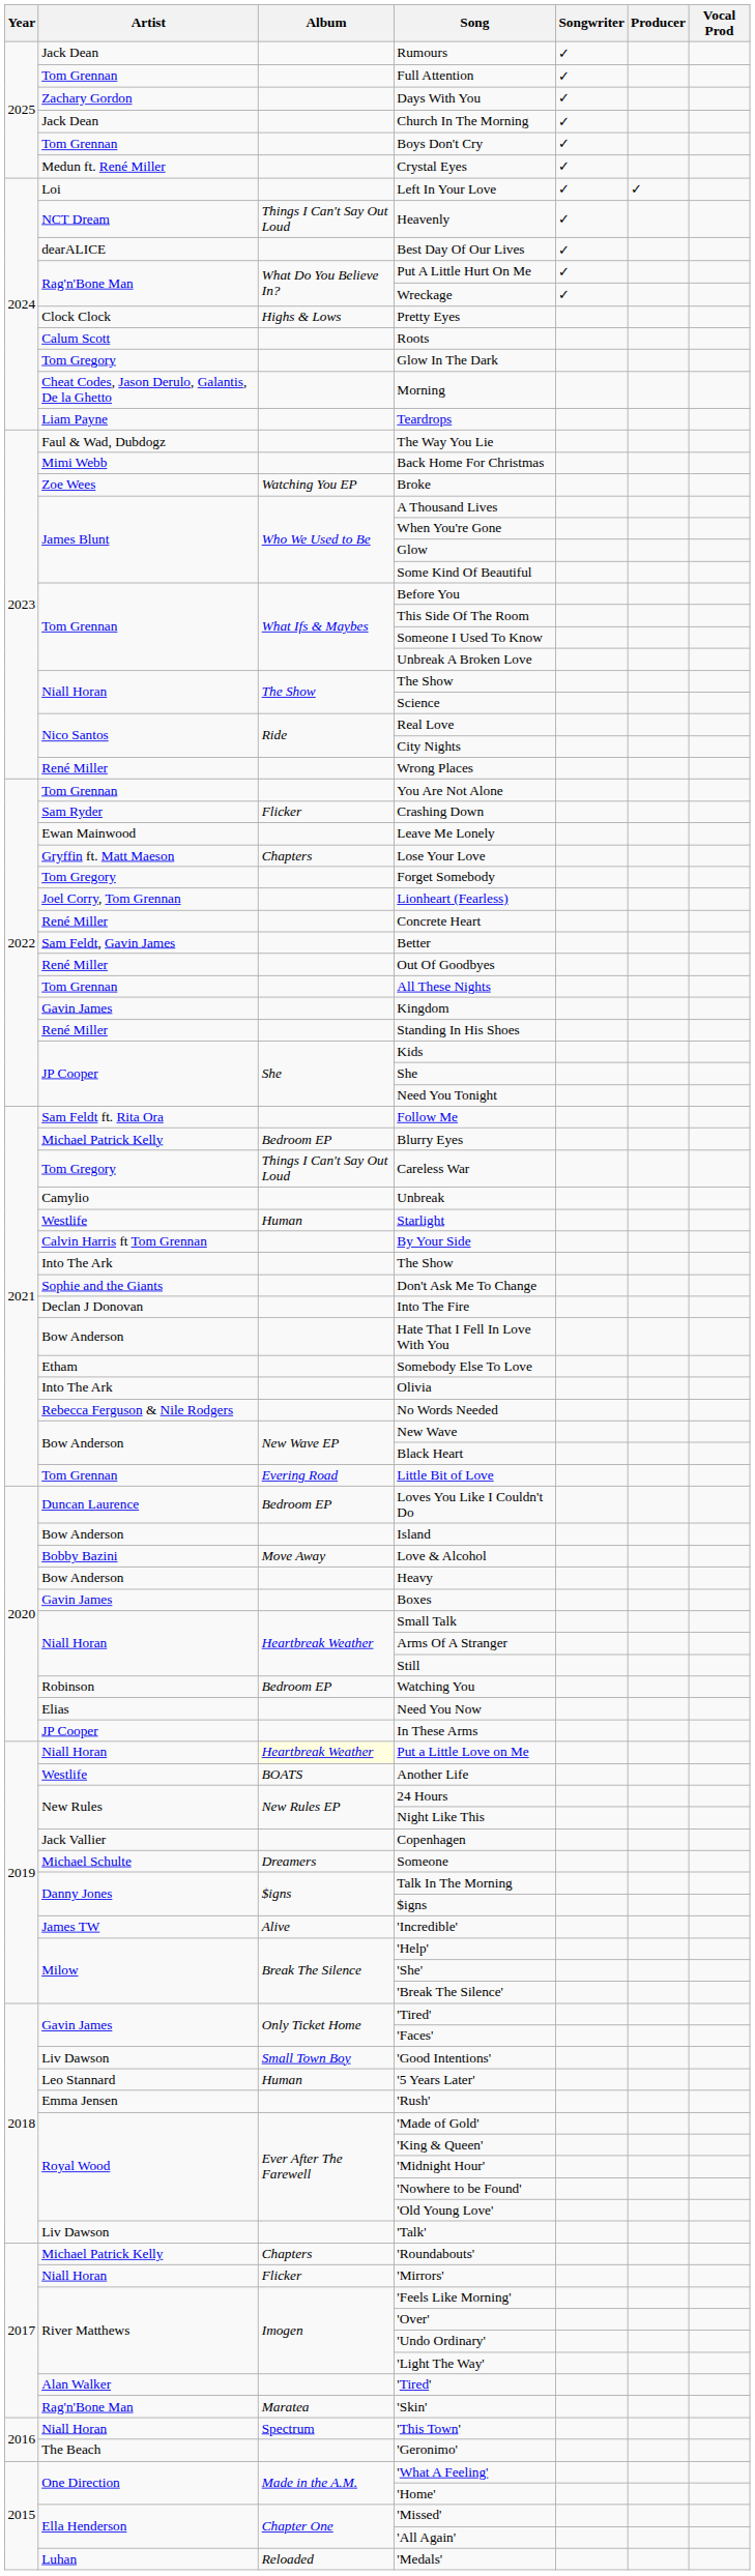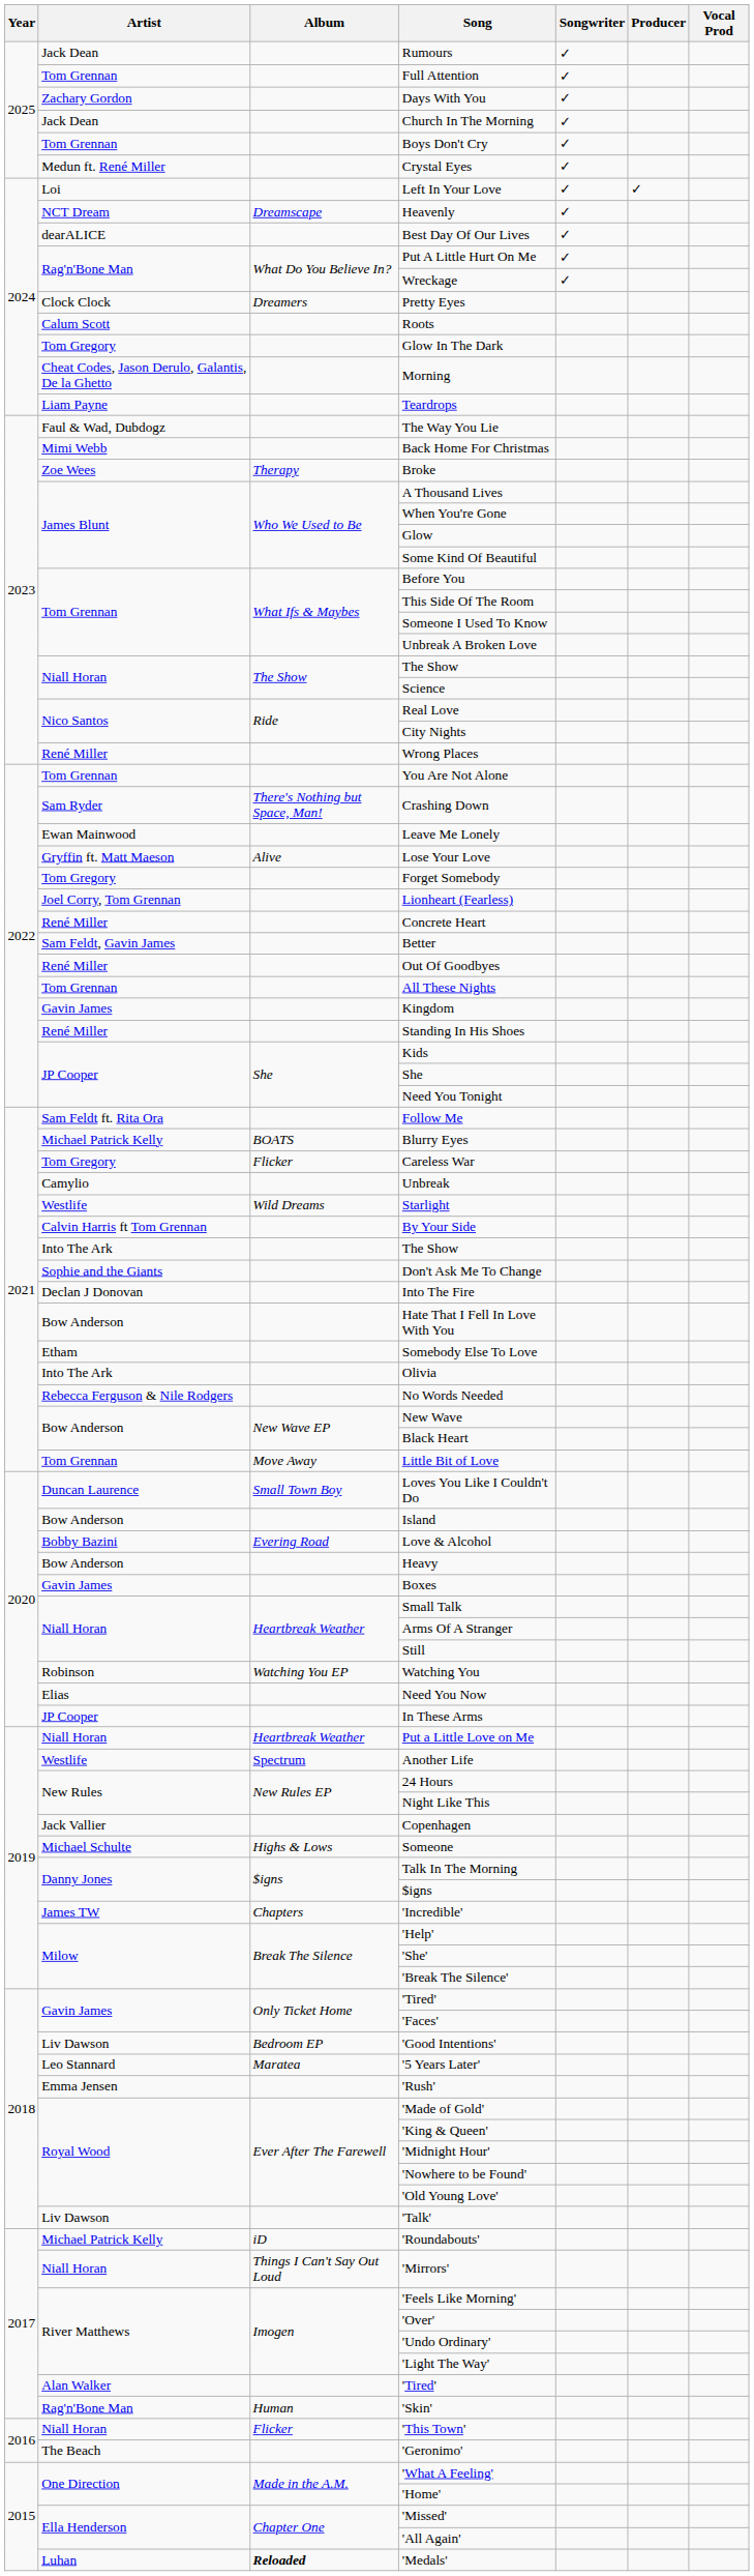Heavenly | Album: Things I Can't Say Out Loud -> Dreamscape
Pretty Eyes | Album: Highs & Lows -> Dreamers
Broke | Album: Watching You EP -> Therapy
Crashing Down | Album: Flicker -> There's Nothing but Space, Man!
Lose Your Love | Album: Chapters -> Alive
Blurry Eyes | Album: Bedroom EP -> BOATS
Careless War | Album: Things I Can't Say Out Loud -> Flicker
Starlight | Album: Human -> Wild Dreams
Little Bit of Love | Album: Evering Road -> Move Away
Loves You Like I Couldn't Do | Album: Bedroom EP -> Small Town Boy
Love & Alcohol | Album: Move Away -> Evering Road
Watching You | Album: Bedroom EP -> Watching You EP
Put a Little Love on Me | Album: lightyellow background -> no background
Another Life | Album: BOATS -> Spectrum
Someone | Album: Dreamers -> Highs & Lows
'Incredible' | Album: Alive -> Chapters
'Good Intentions' | Album: Small Town Boy -> Bedroom EP
'5 Years Later' | Album: Human -> Maratea
'Roundabouts' | Album: Chapters -> iD
'Mirrors' | Album: Flicker -> Things I Can't Say Out Loud
'Skin' | Album: Maratea -> Human
'This Town' | Album: Spectrum -> Flicker
'Medals' | Album: normal -> bold
